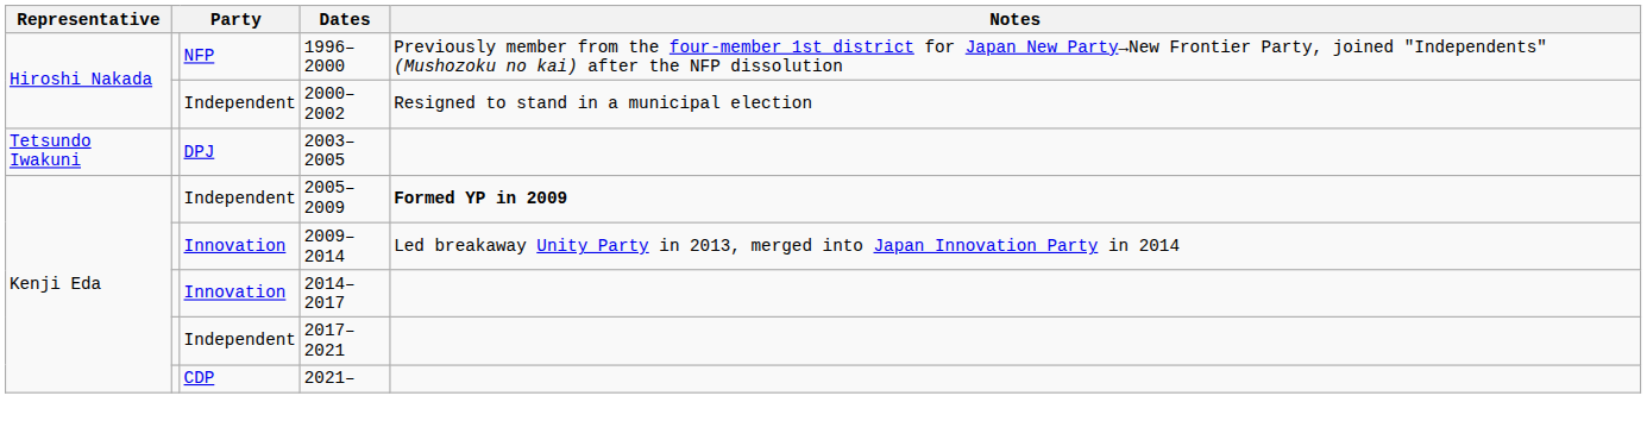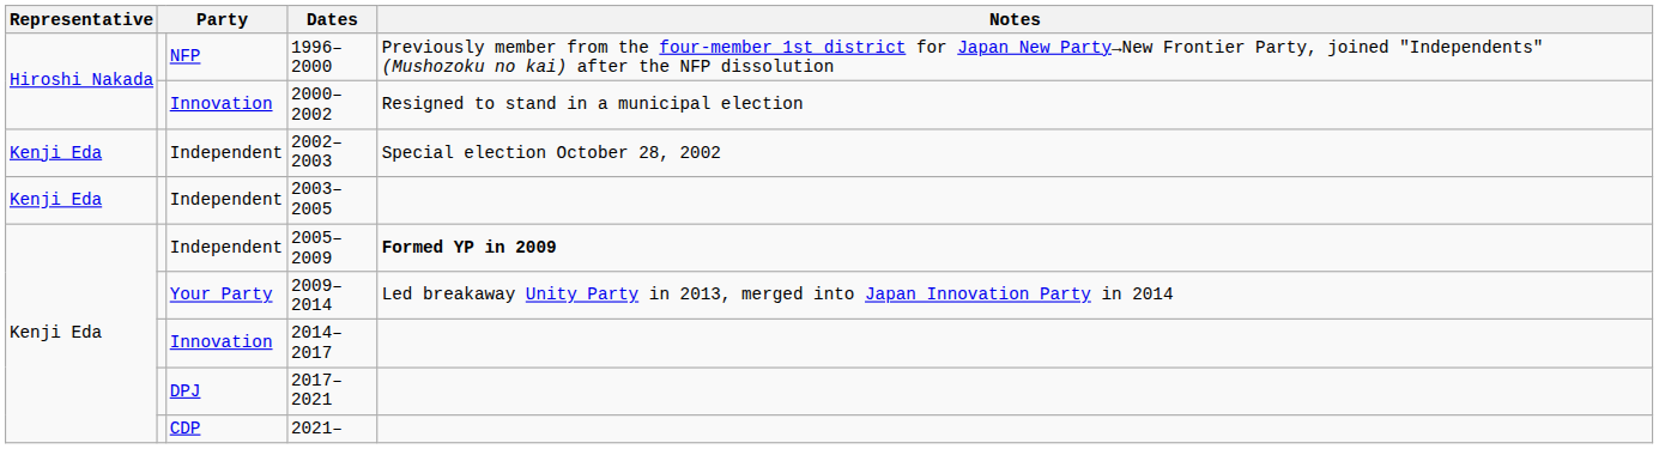2000–2002 | column 3: Independent -> Innovation
+ row: Kenji Eda | Independent | 2002–2003 | Special election October 28, 2002
2003–2005 | Representative: Tetsundo Iwakuni -> Kenji Eda
2003–2005 | column 3: DPJ -> Independent
2009–2014 | column 3: Innovation -> Your Party
2017–2021 | column 3: Independent -> DPJ
